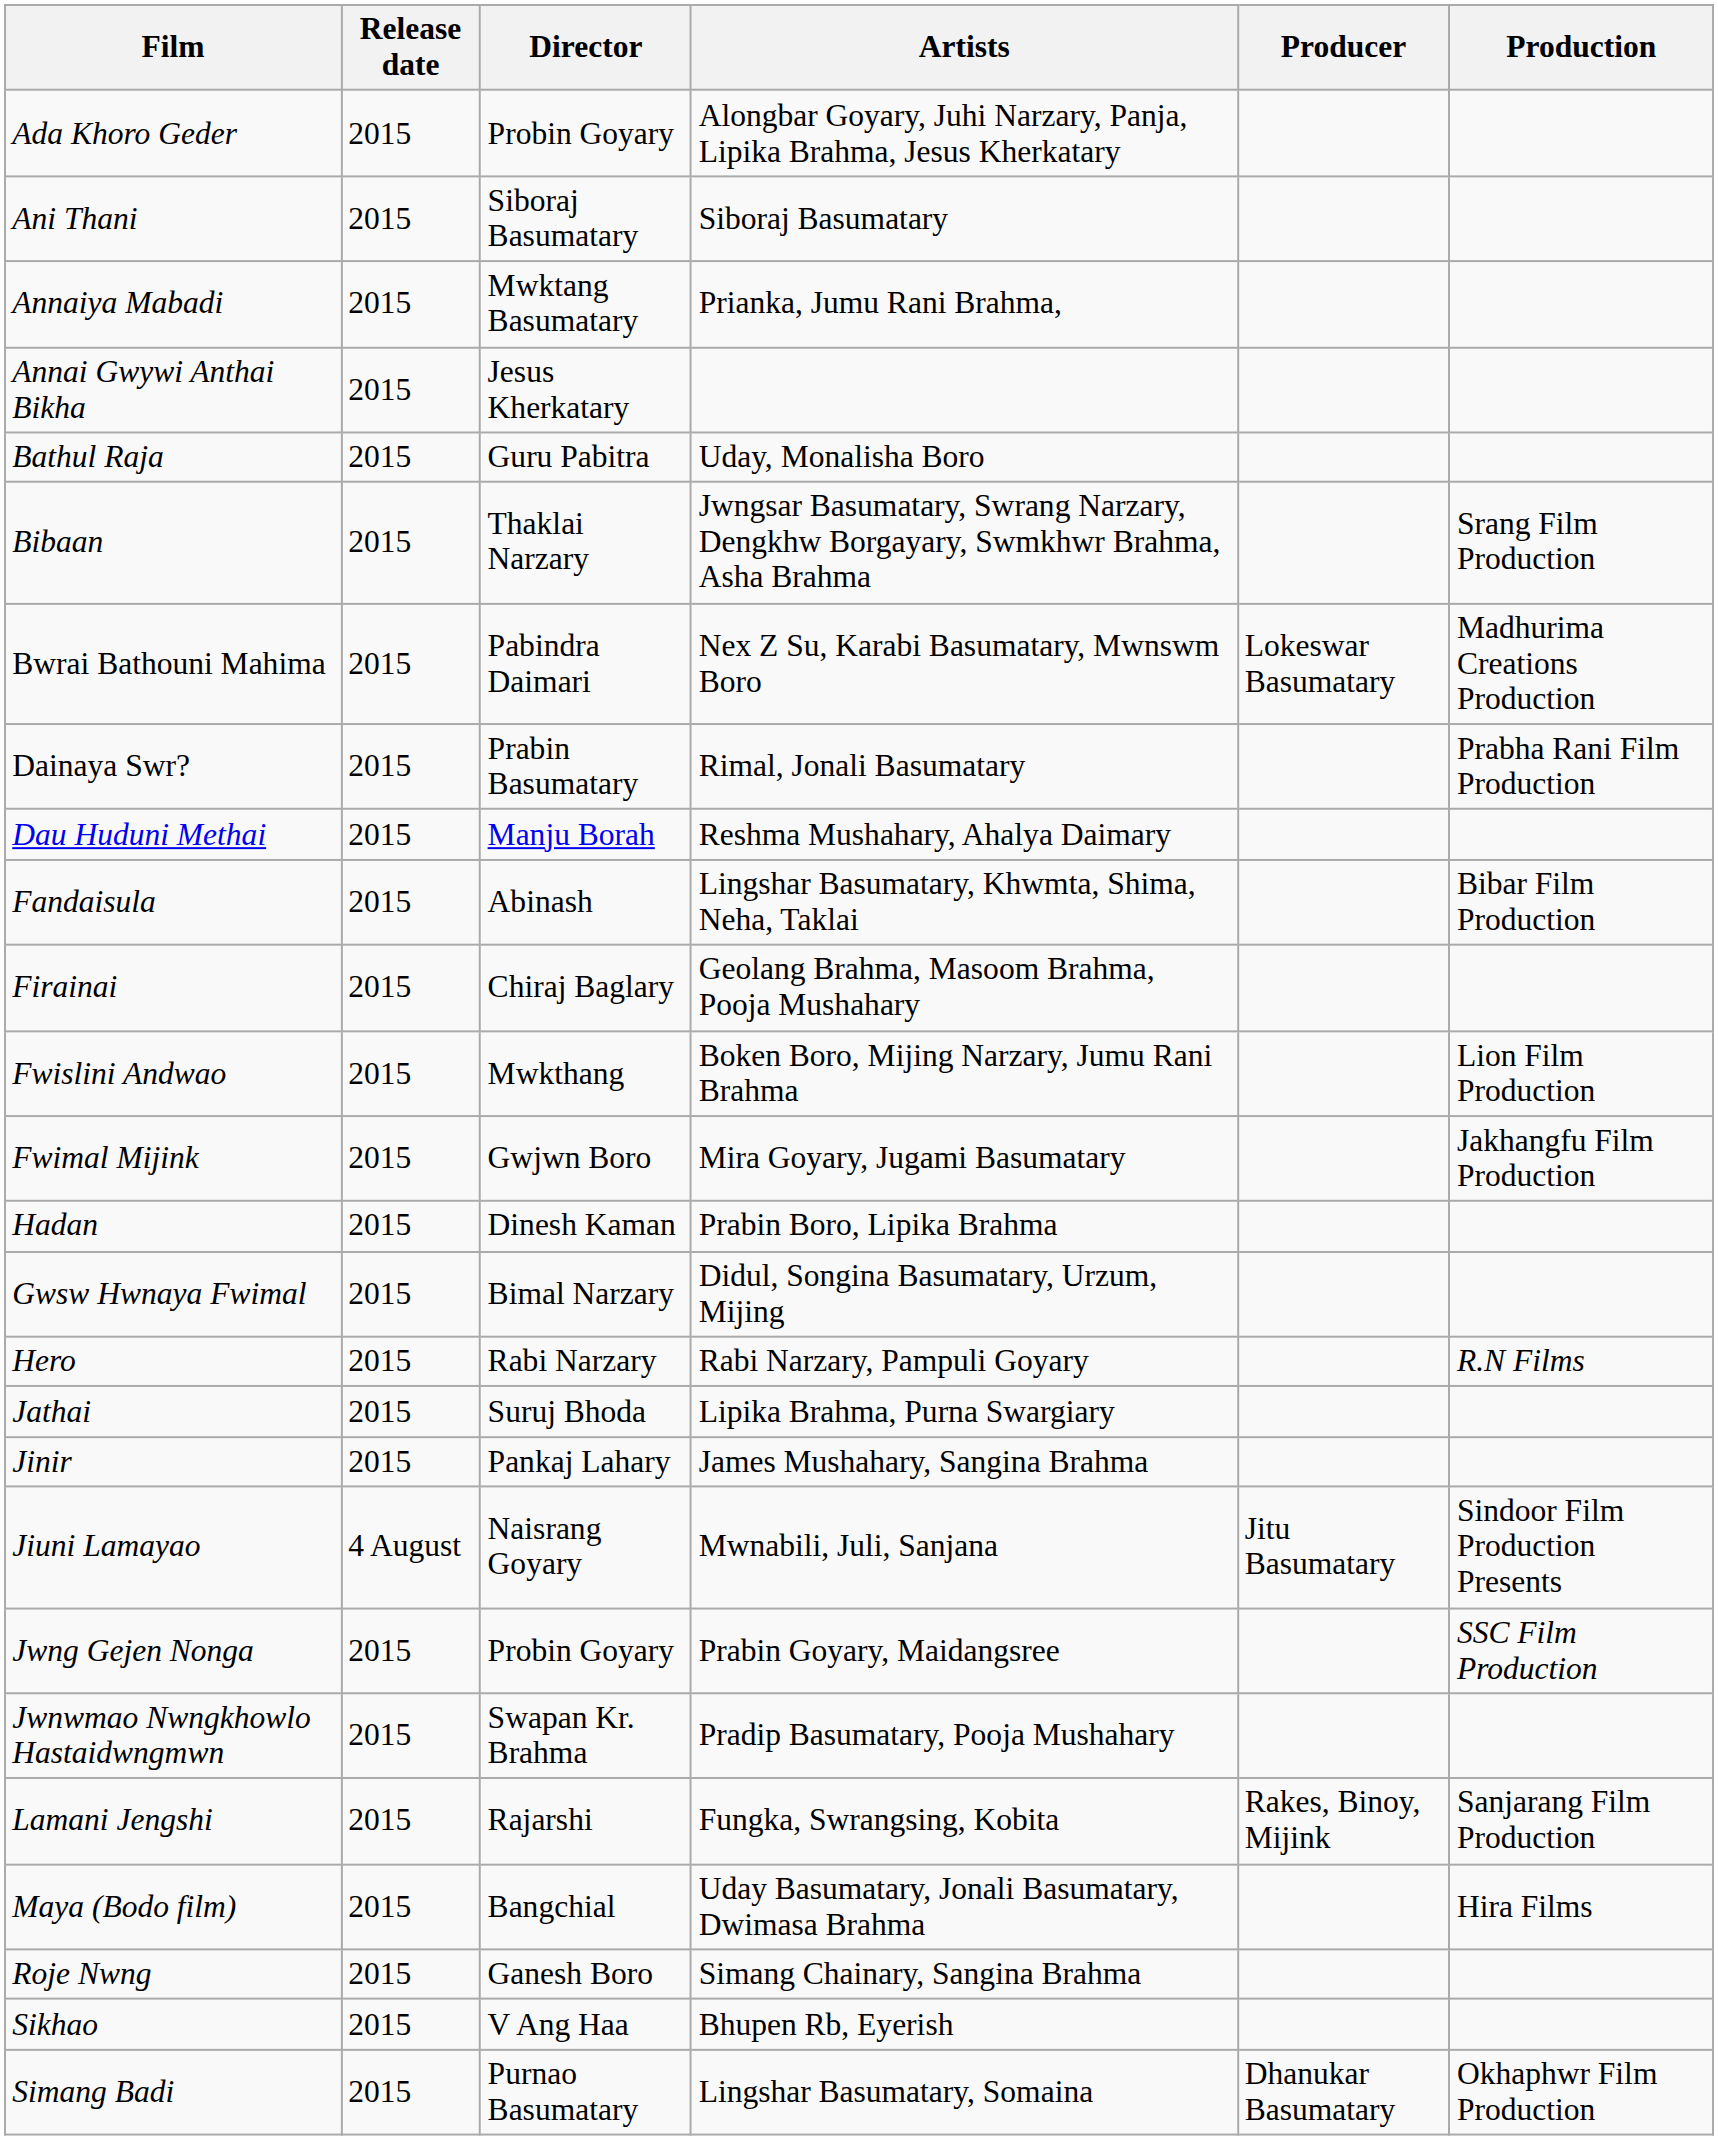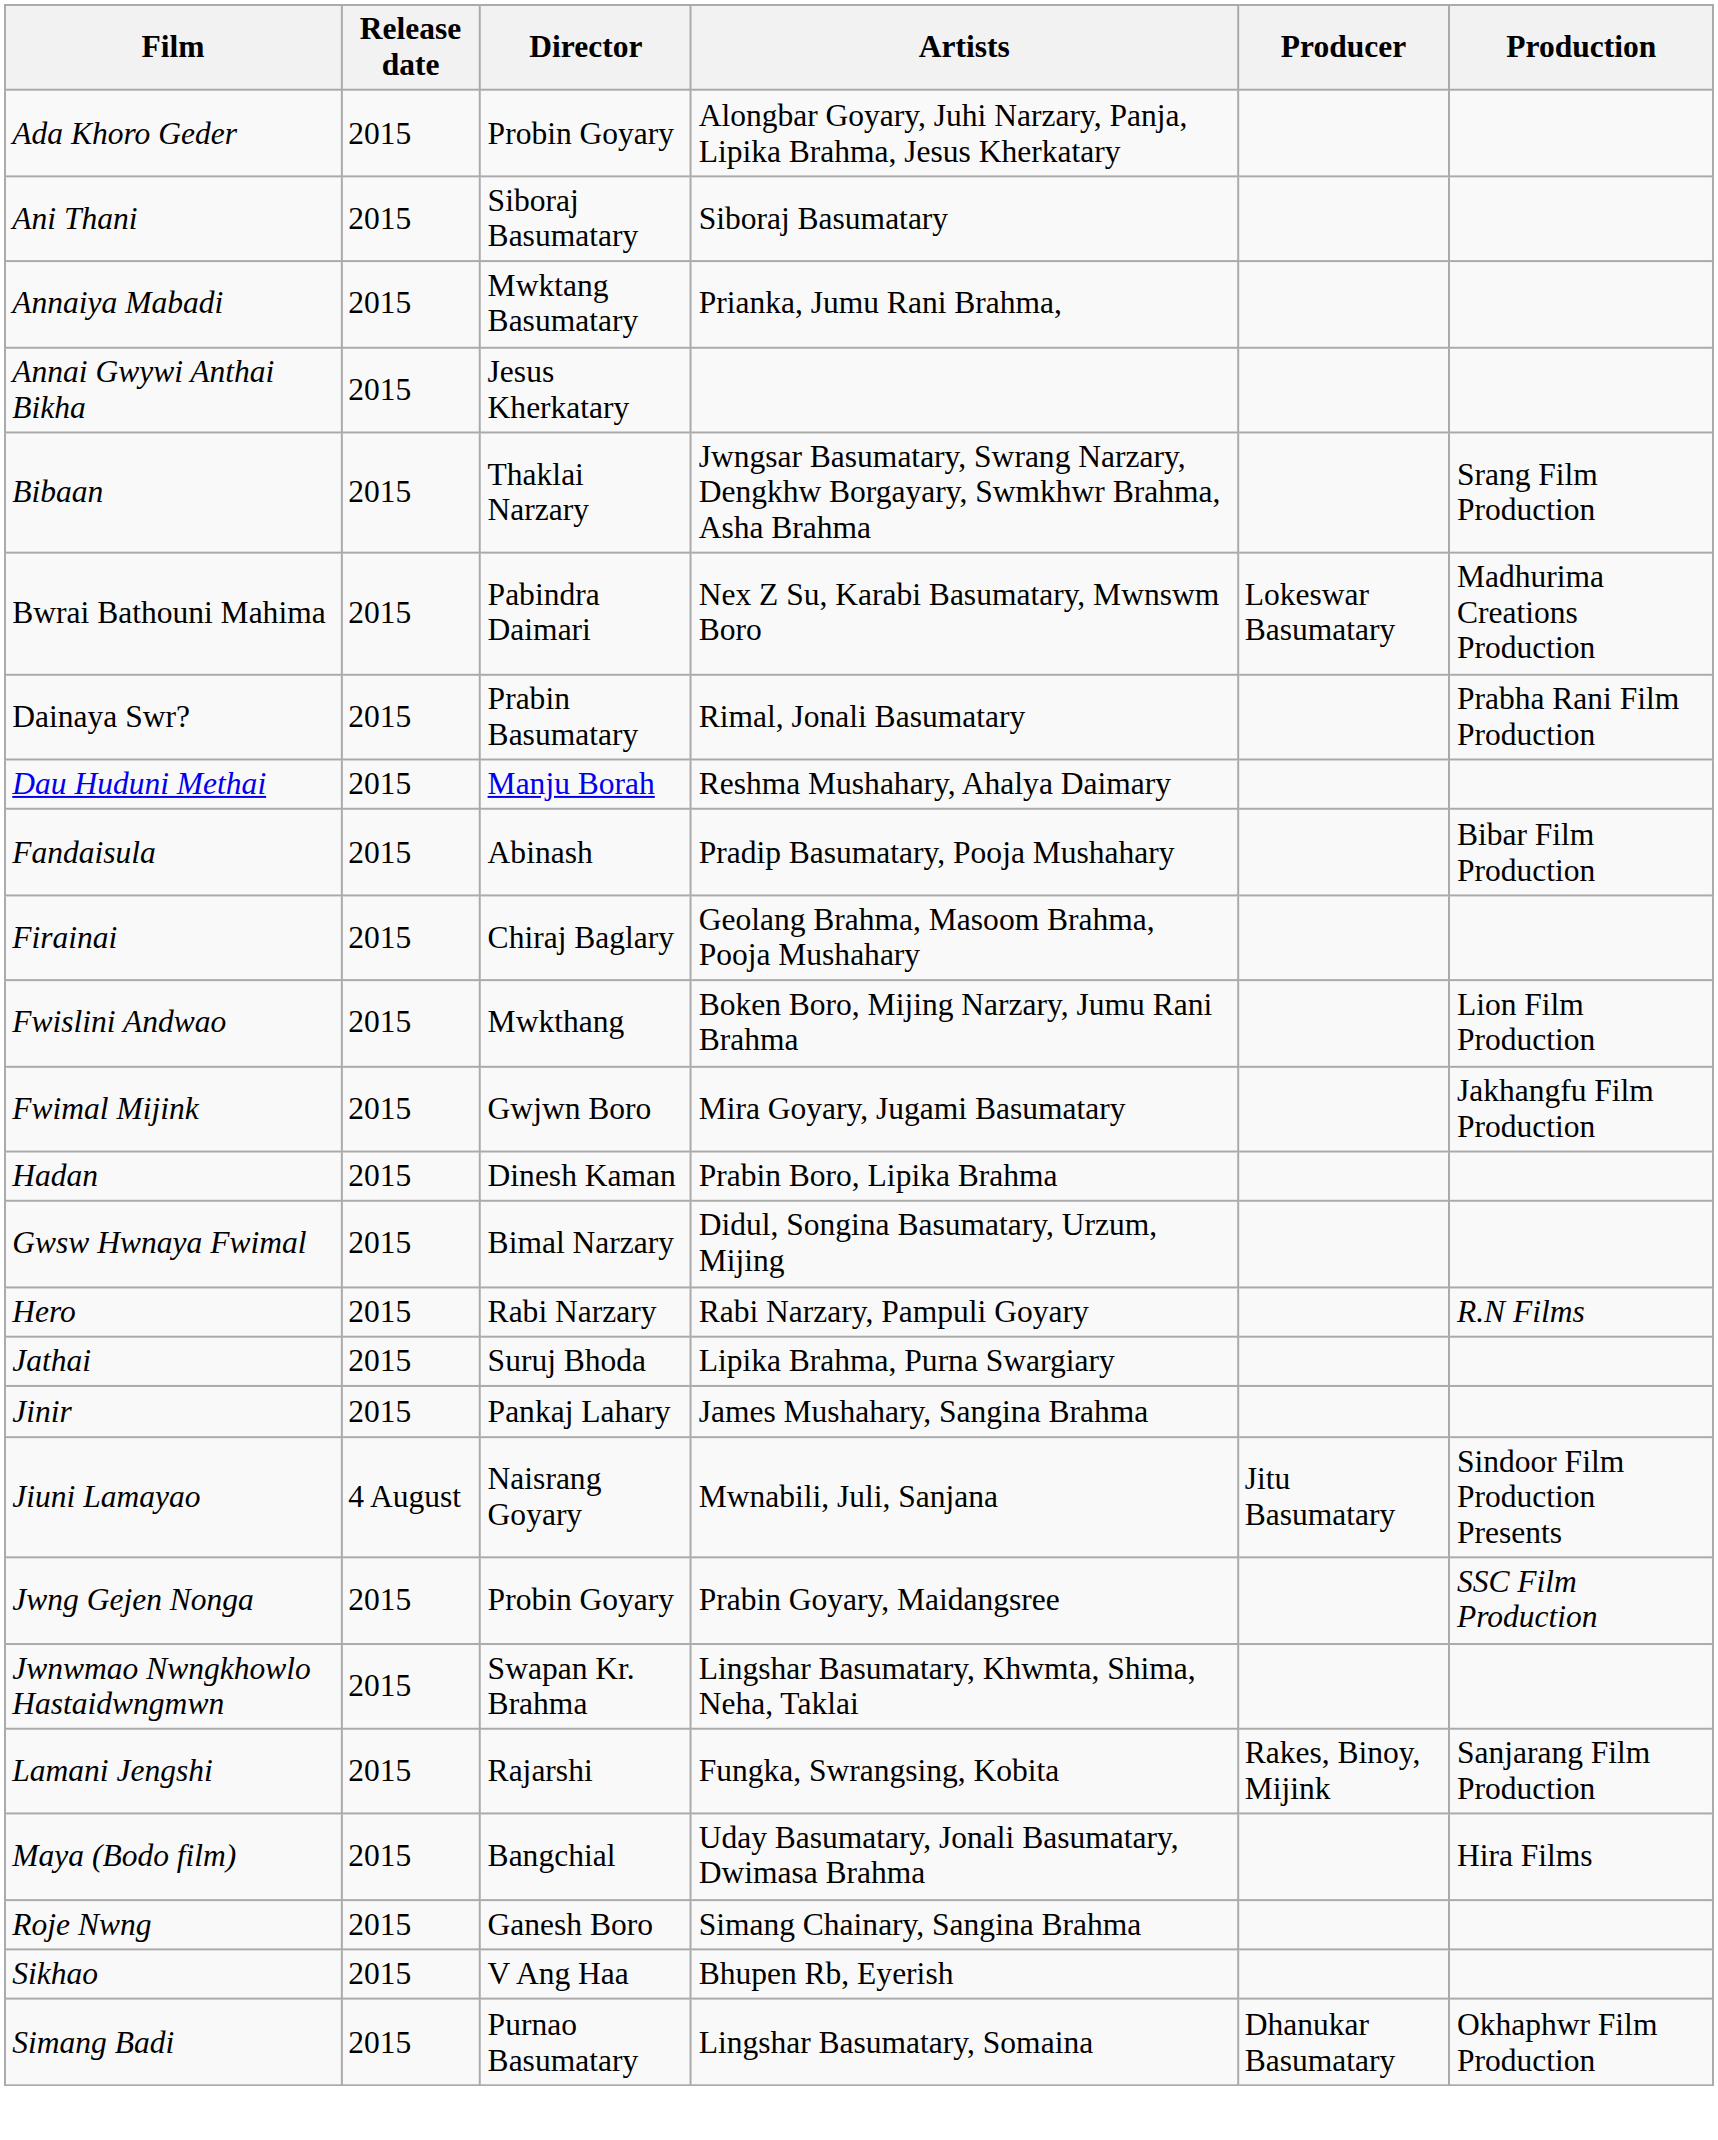- row: Bathul Raja | 2015 | Guru Pabitra | Uday, Monalisha Boro
Fandaisula | Artists: Lingshar Basumatary, Khwmta, Shima, Neha, Taklai -> Pradip Basumatary, Pooja Mushahary
Jwnwmao Nwngkhowlo Hastaidwngmwn | Artists: Pradip Basumatary, Pooja Mushahary -> Lingshar Basumatary, Khwmta, Shima, Neha, Taklai
